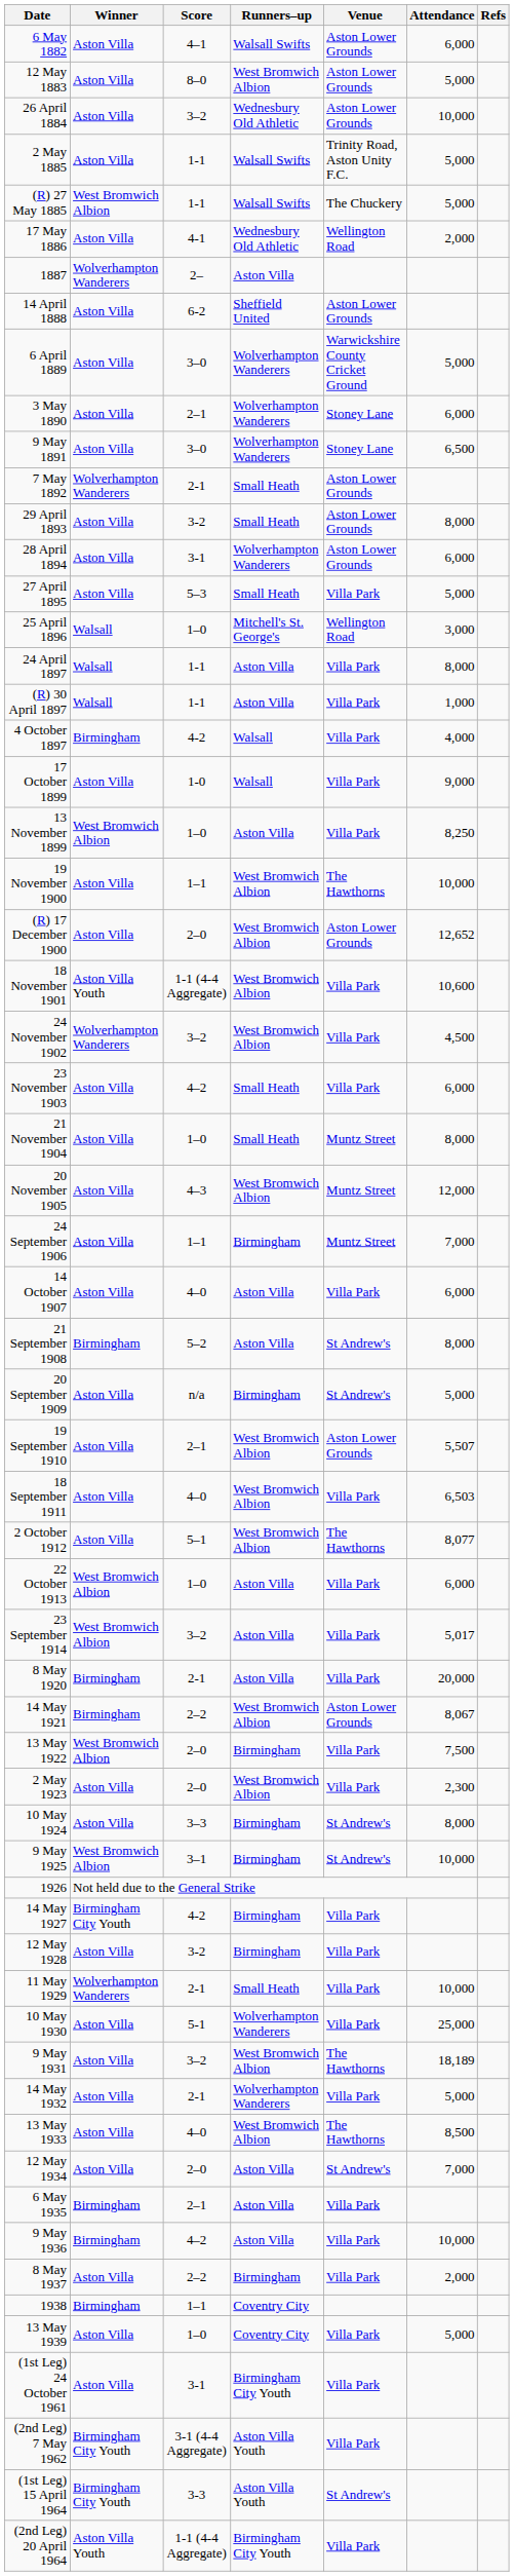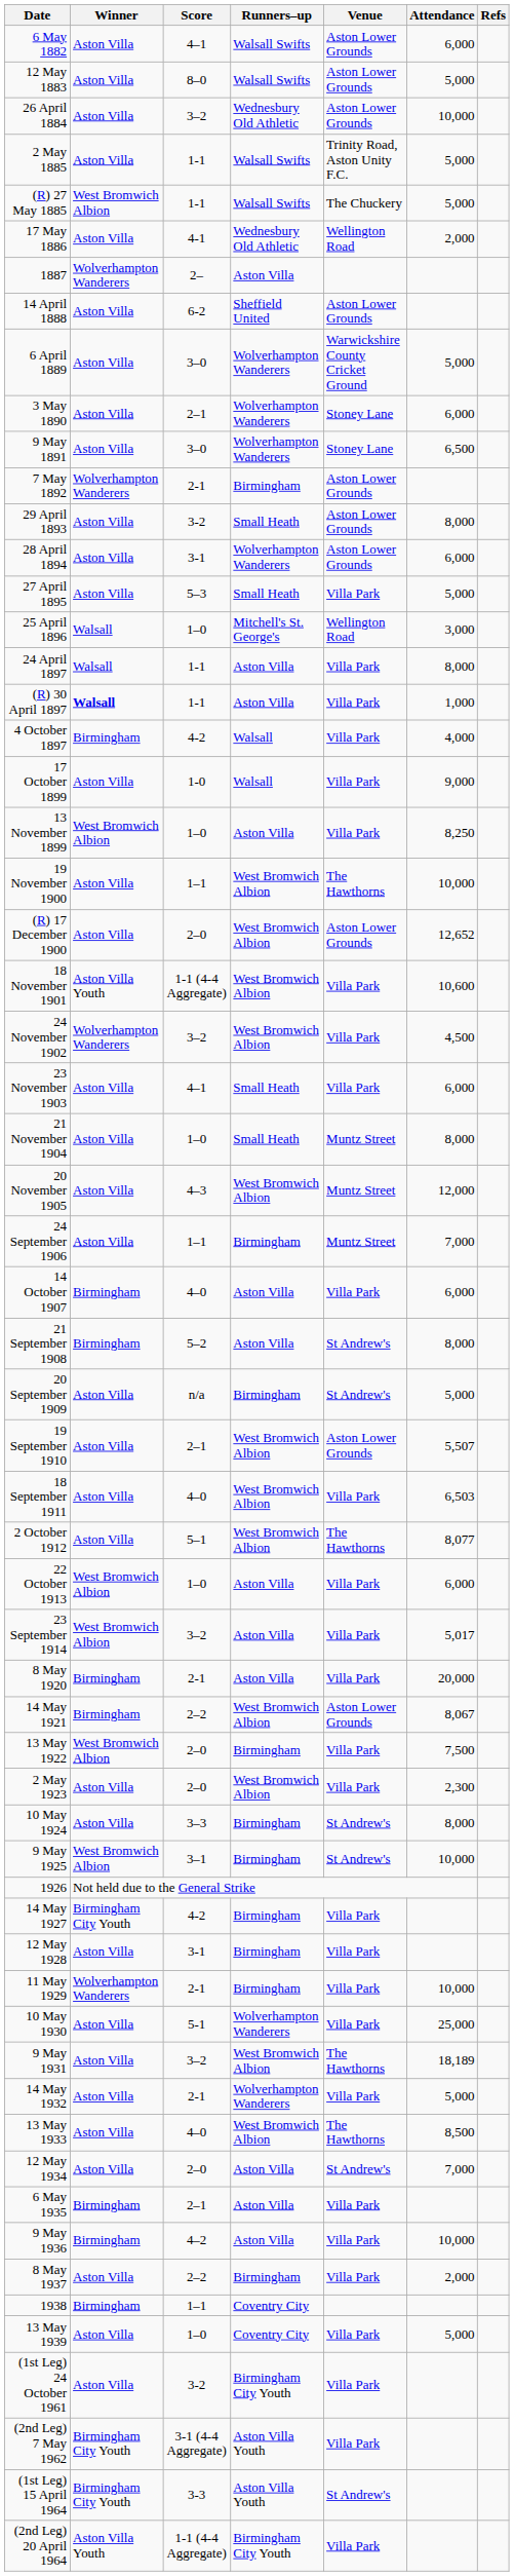12 May 1883 | Runners–up: West Bromwich Albion -> Walsall Swifts
7 May 1892 | Runners–up: Small Heath -> Birmingham
(R) 30 April 1897 | Winner: normal -> bold
23 November 1903 | Score: 4–2 -> 4–1
14 October 1907 | Winner: Aston Villa -> Birmingham
12 May 1928 | Score: 3-2 -> 3-1
11 May 1929 | Runners–up: Small Heath -> Birmingham
(1st Leg) 24 October 1961 | Score: 3-1 -> 3-2
